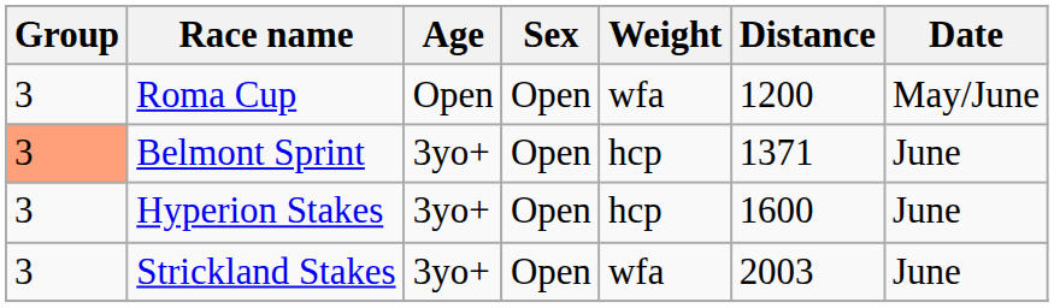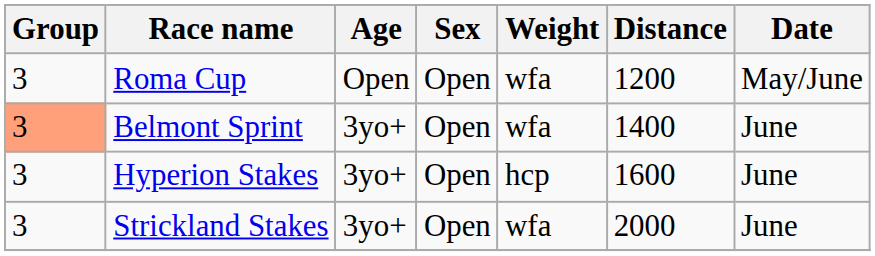Belmont Sprint | Weight: hcp -> wfa
Belmont Sprint | Distance: 1371 -> 1400
Strickland Stakes | Distance: 2003 -> 2000
